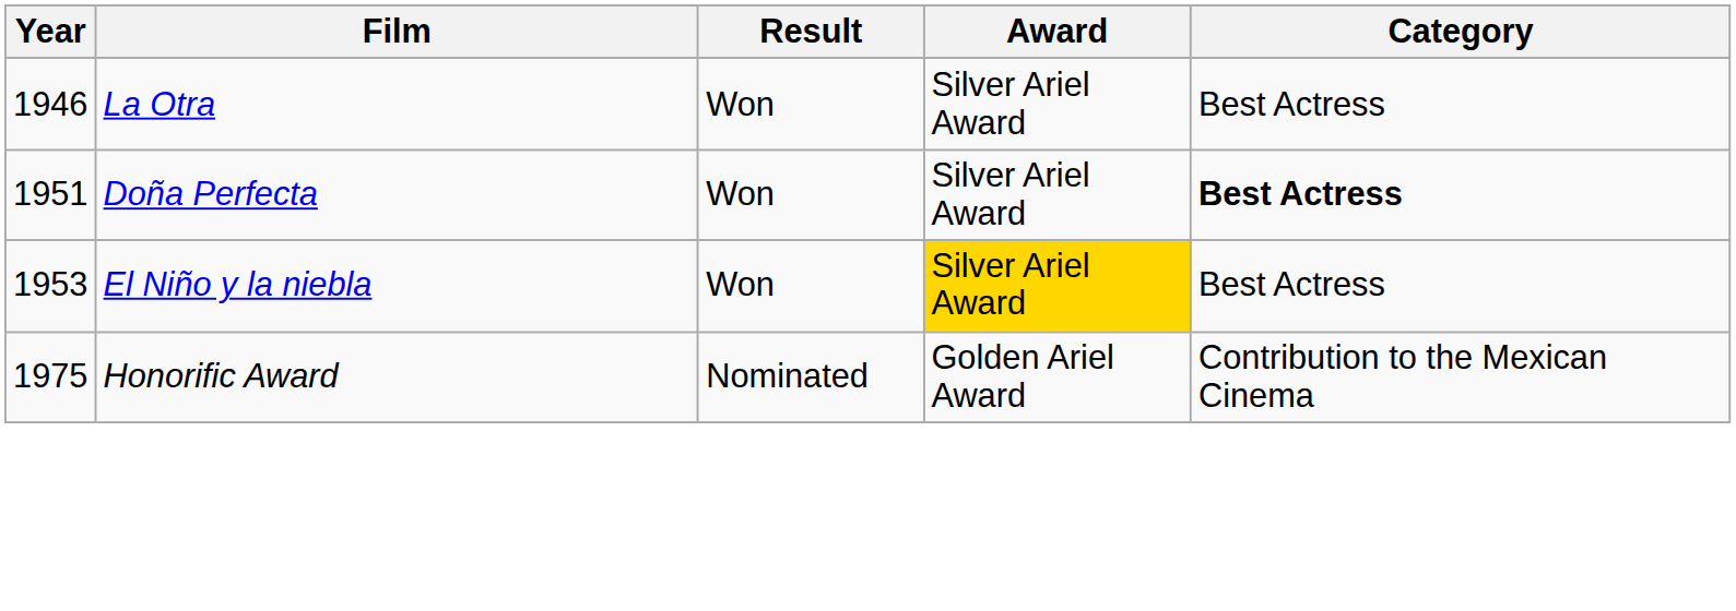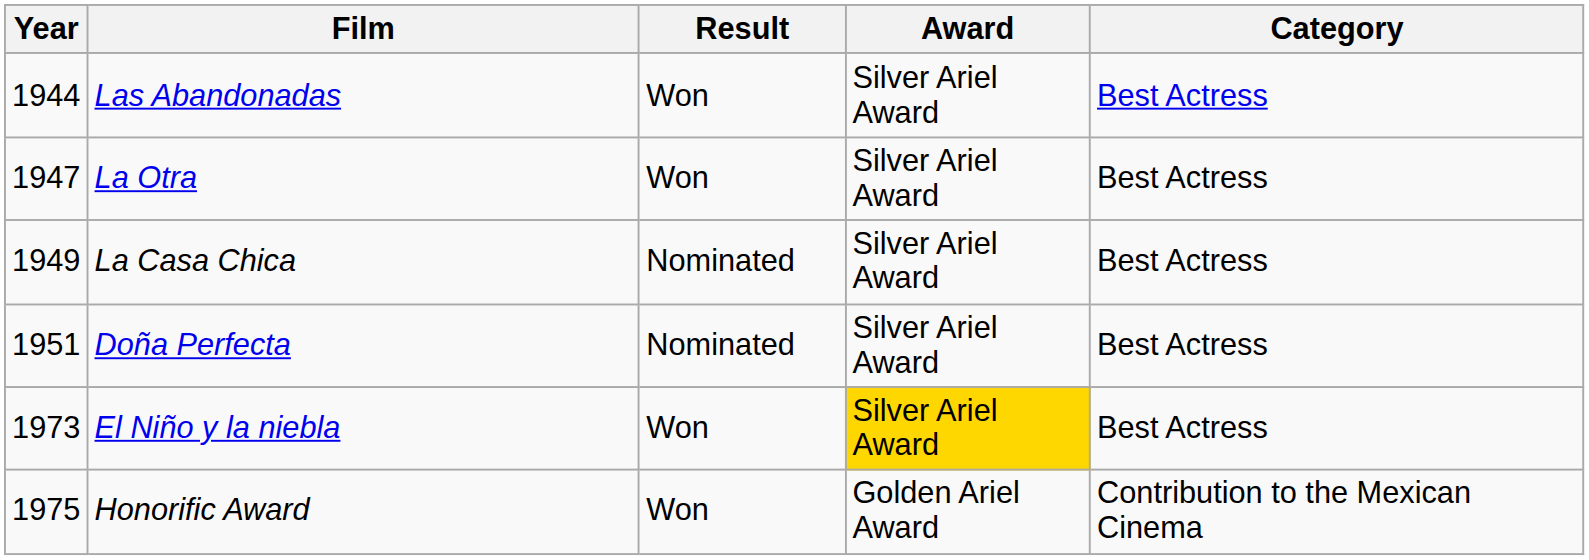+ row: 1944 | Las Abandonadas | Won | Silver Ariel Award | Best Actress
La Otra | Year: 1946 -> 1947
+ row: 1949 | La Casa Chica | Nominated | Silver Ariel Award | Best Actress
Doña Perfecta | Result: Won -> Nominated
Doña Perfecta | Category: bold -> normal
El Niño y la niebla | Year: 1953 -> 1973
Honorific Award | Result: Nominated -> Won
